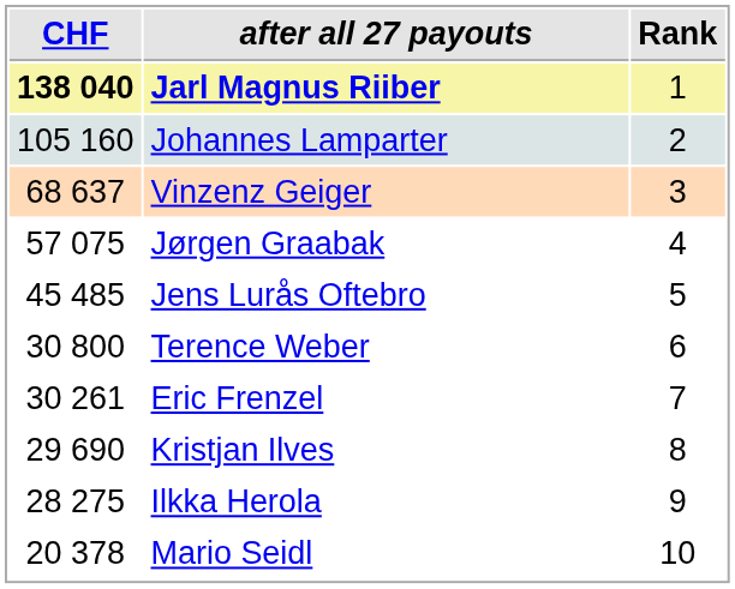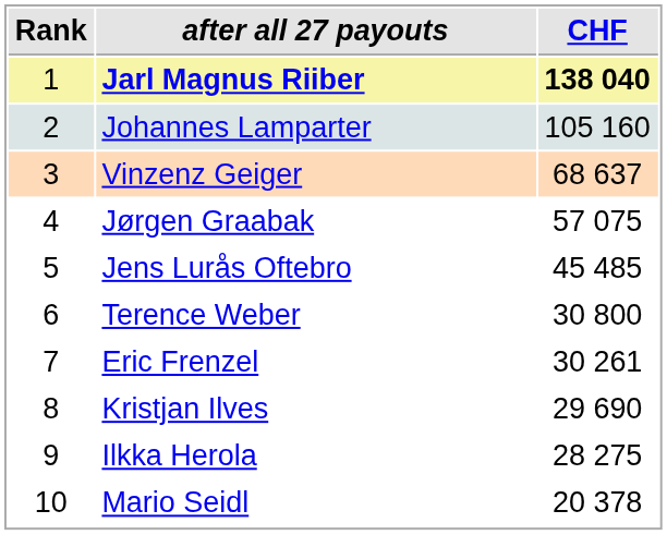columns swapped: Rank <-> CHF
